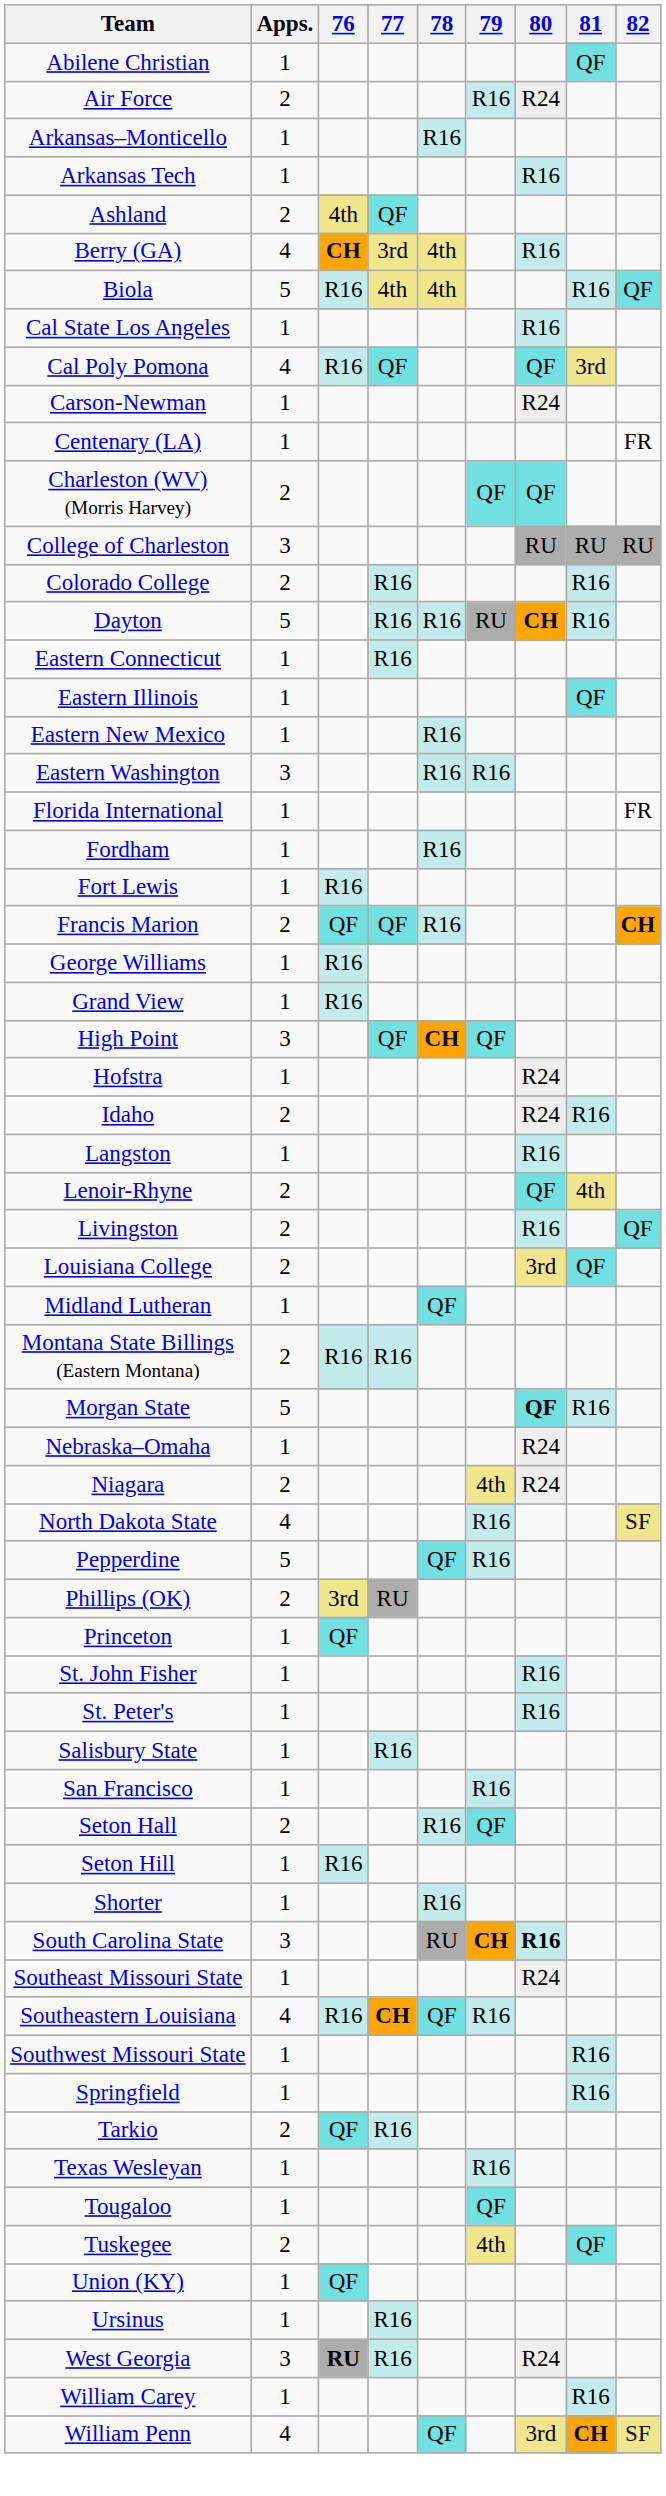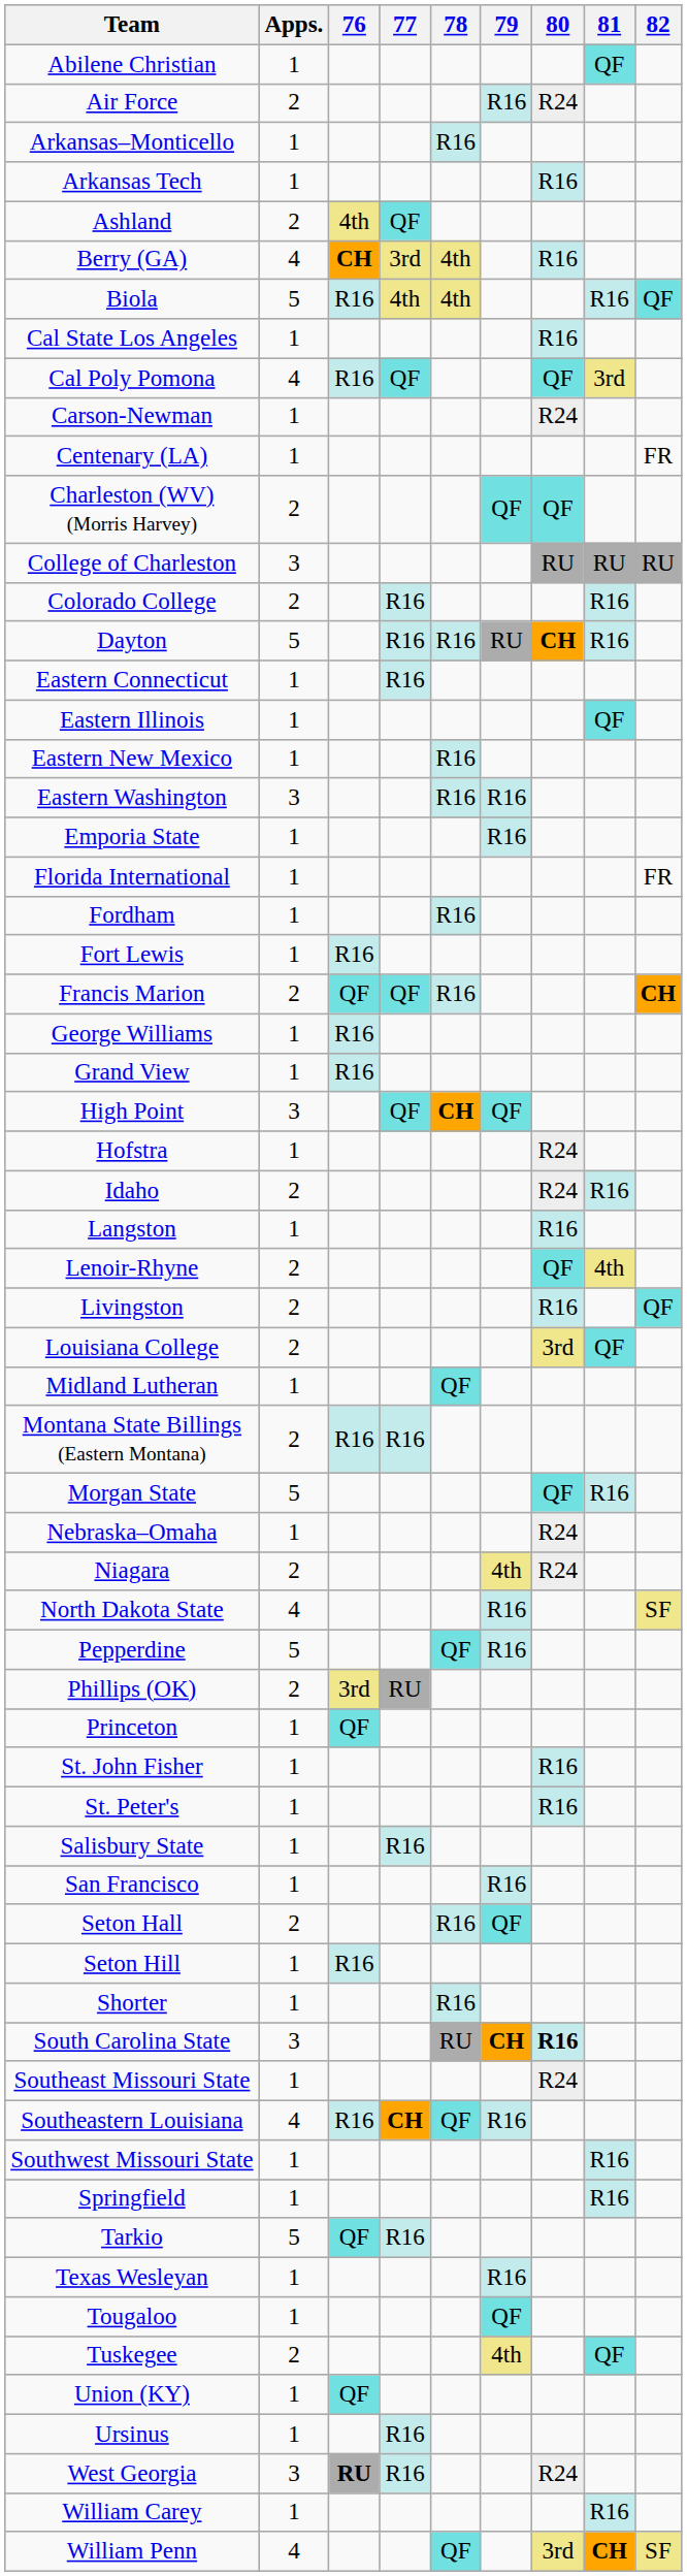+ row: Emporia State | 1 | R16
Morgan State | 80: bold -> normal
Tarkio | Apps.: 2 -> 5
